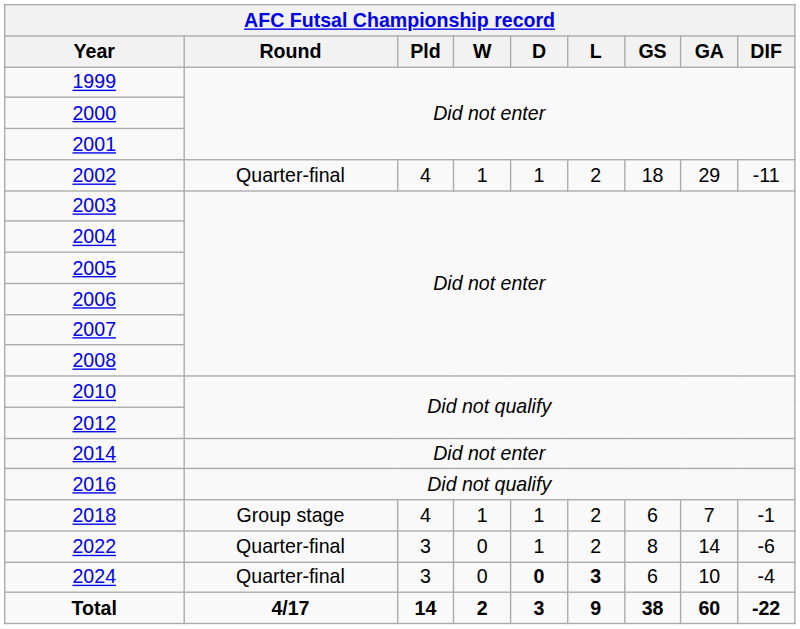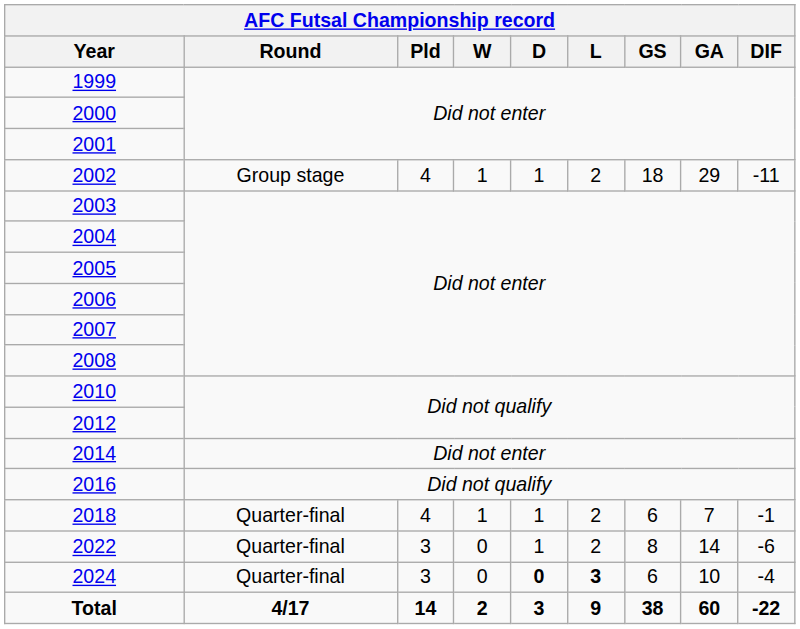2002 | Round: Quarter-final -> Group stage
2018 | Round: Group stage -> Quarter-final
